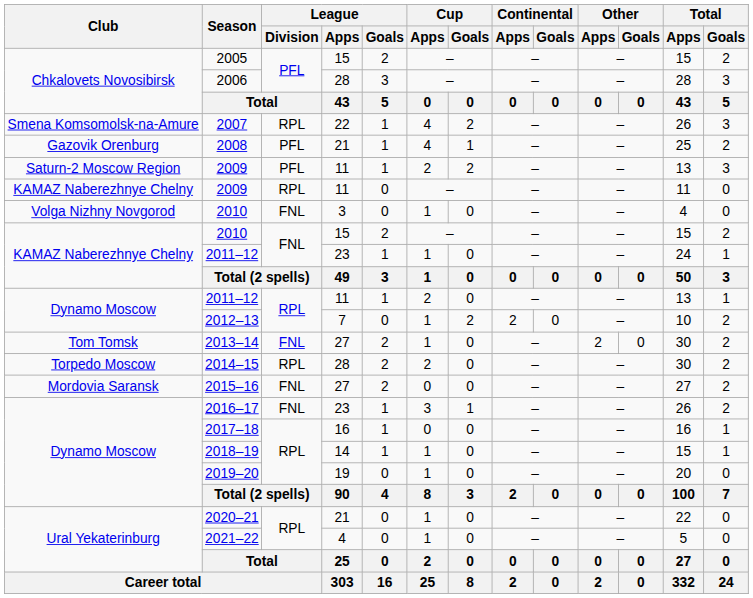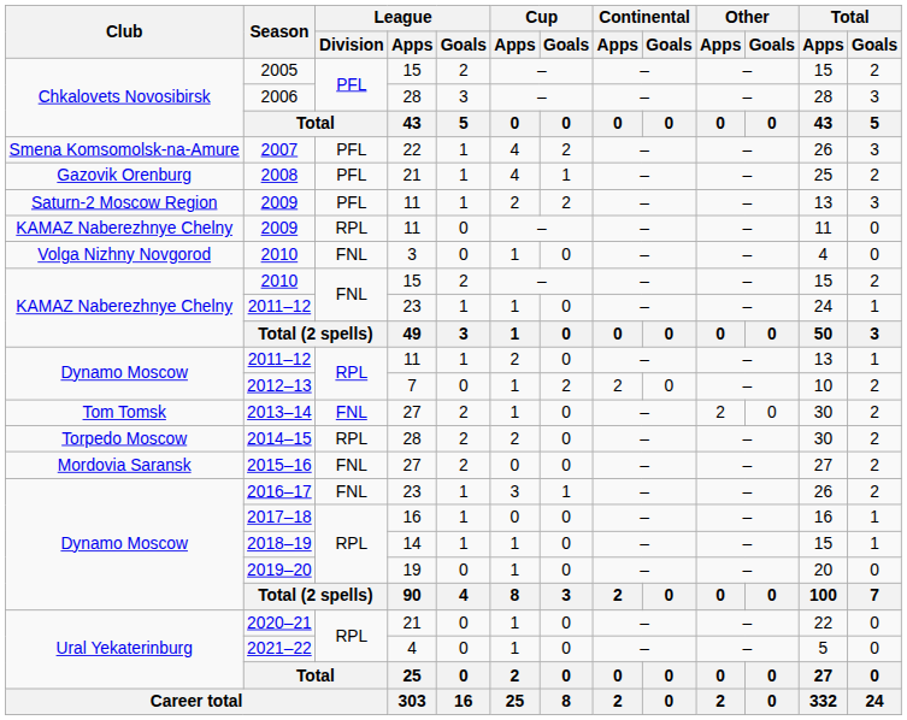2007 | League / Division: RPL -> PFL
